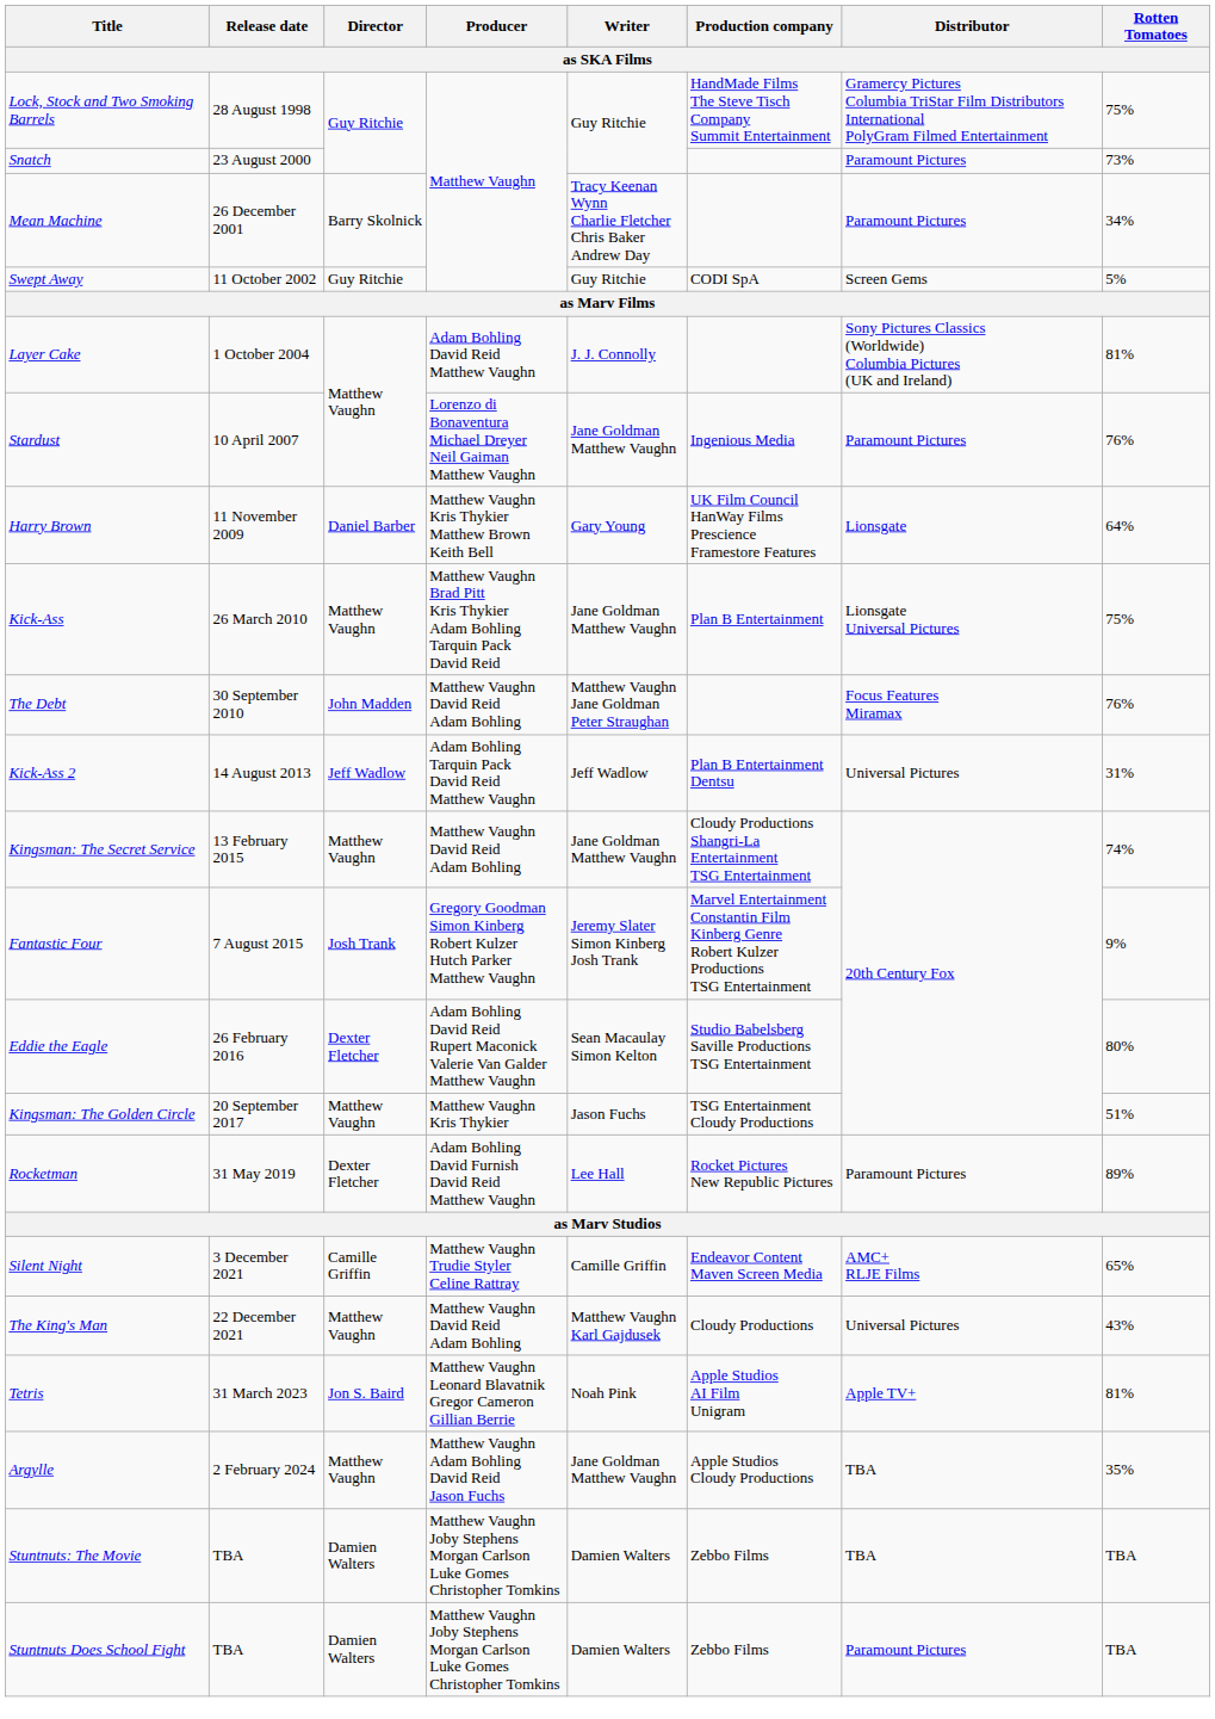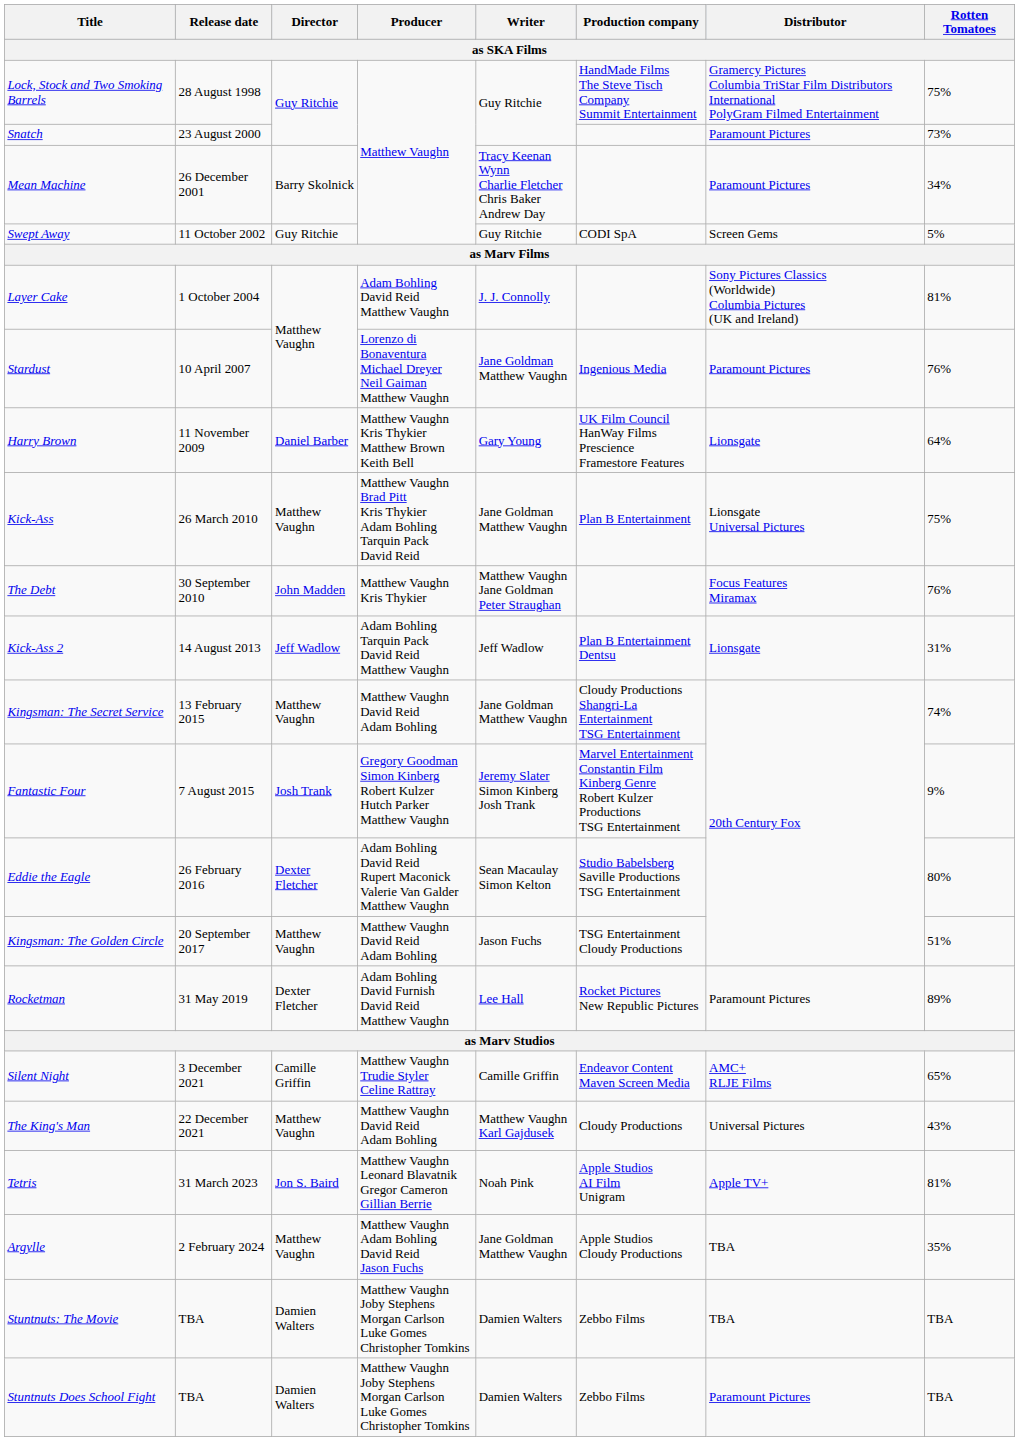The Debt | Producer: Matthew Vaughn David Reid Adam Bohling -> Matthew Vaughn Kris Thykier
Kick-Ass 2 | Distributor: Universal Pictures -> Lionsgate
Kingsman: The Golden Circle | Producer: Matthew Vaughn Kris Thykier -> Matthew Vaughn David Reid Adam Bohling
